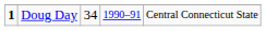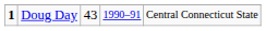Doug Day | column 3: 34 -> 43
